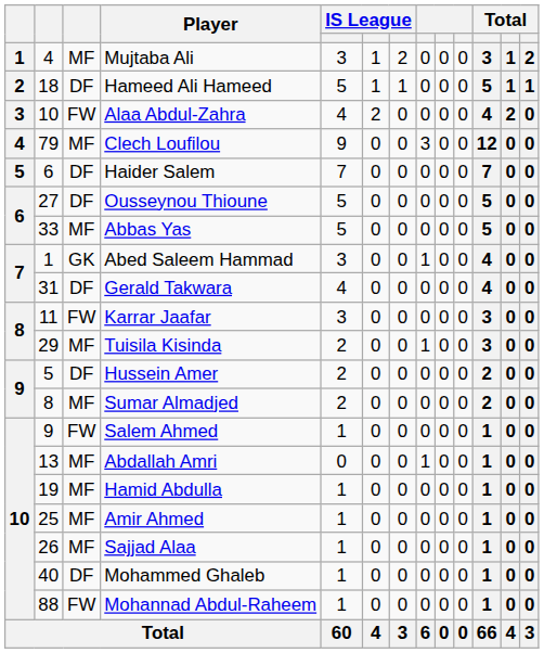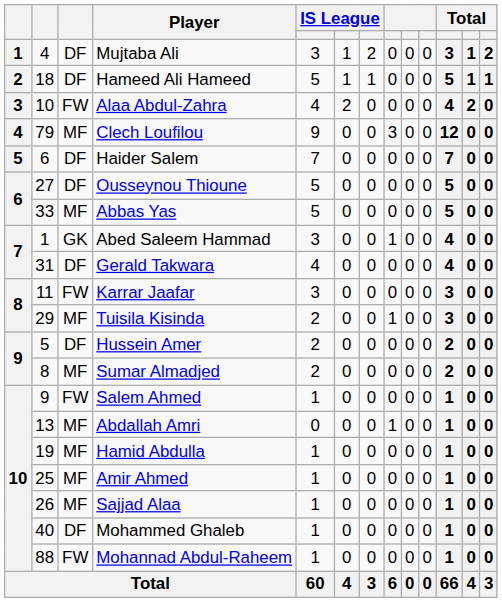Mujtaba Ali | column 3: MF -> DF
